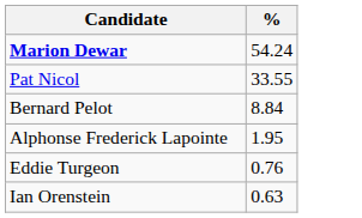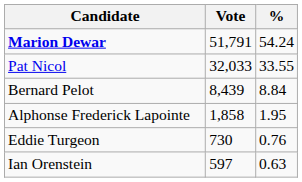+ column: Vote | 51,791 | 32,033 | 8,439 | 1,858 | 730 | 597
